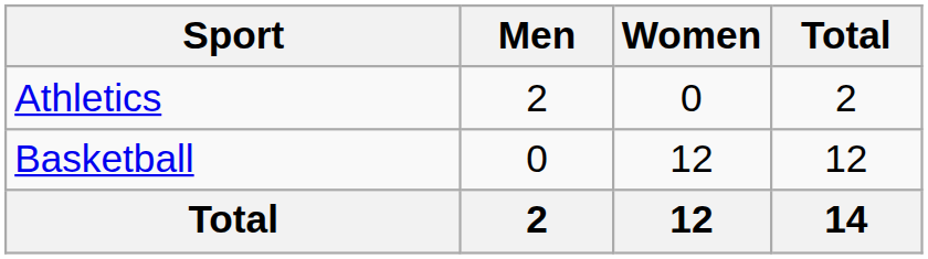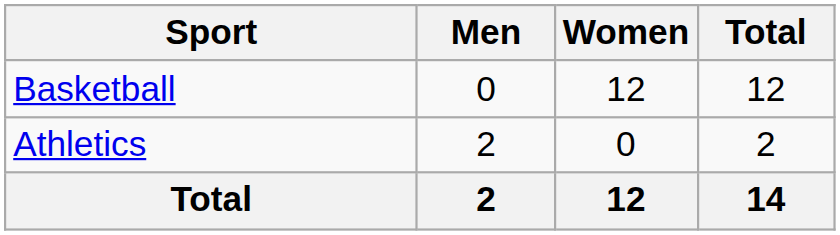rows swapped: Athletics <-> Basketball
